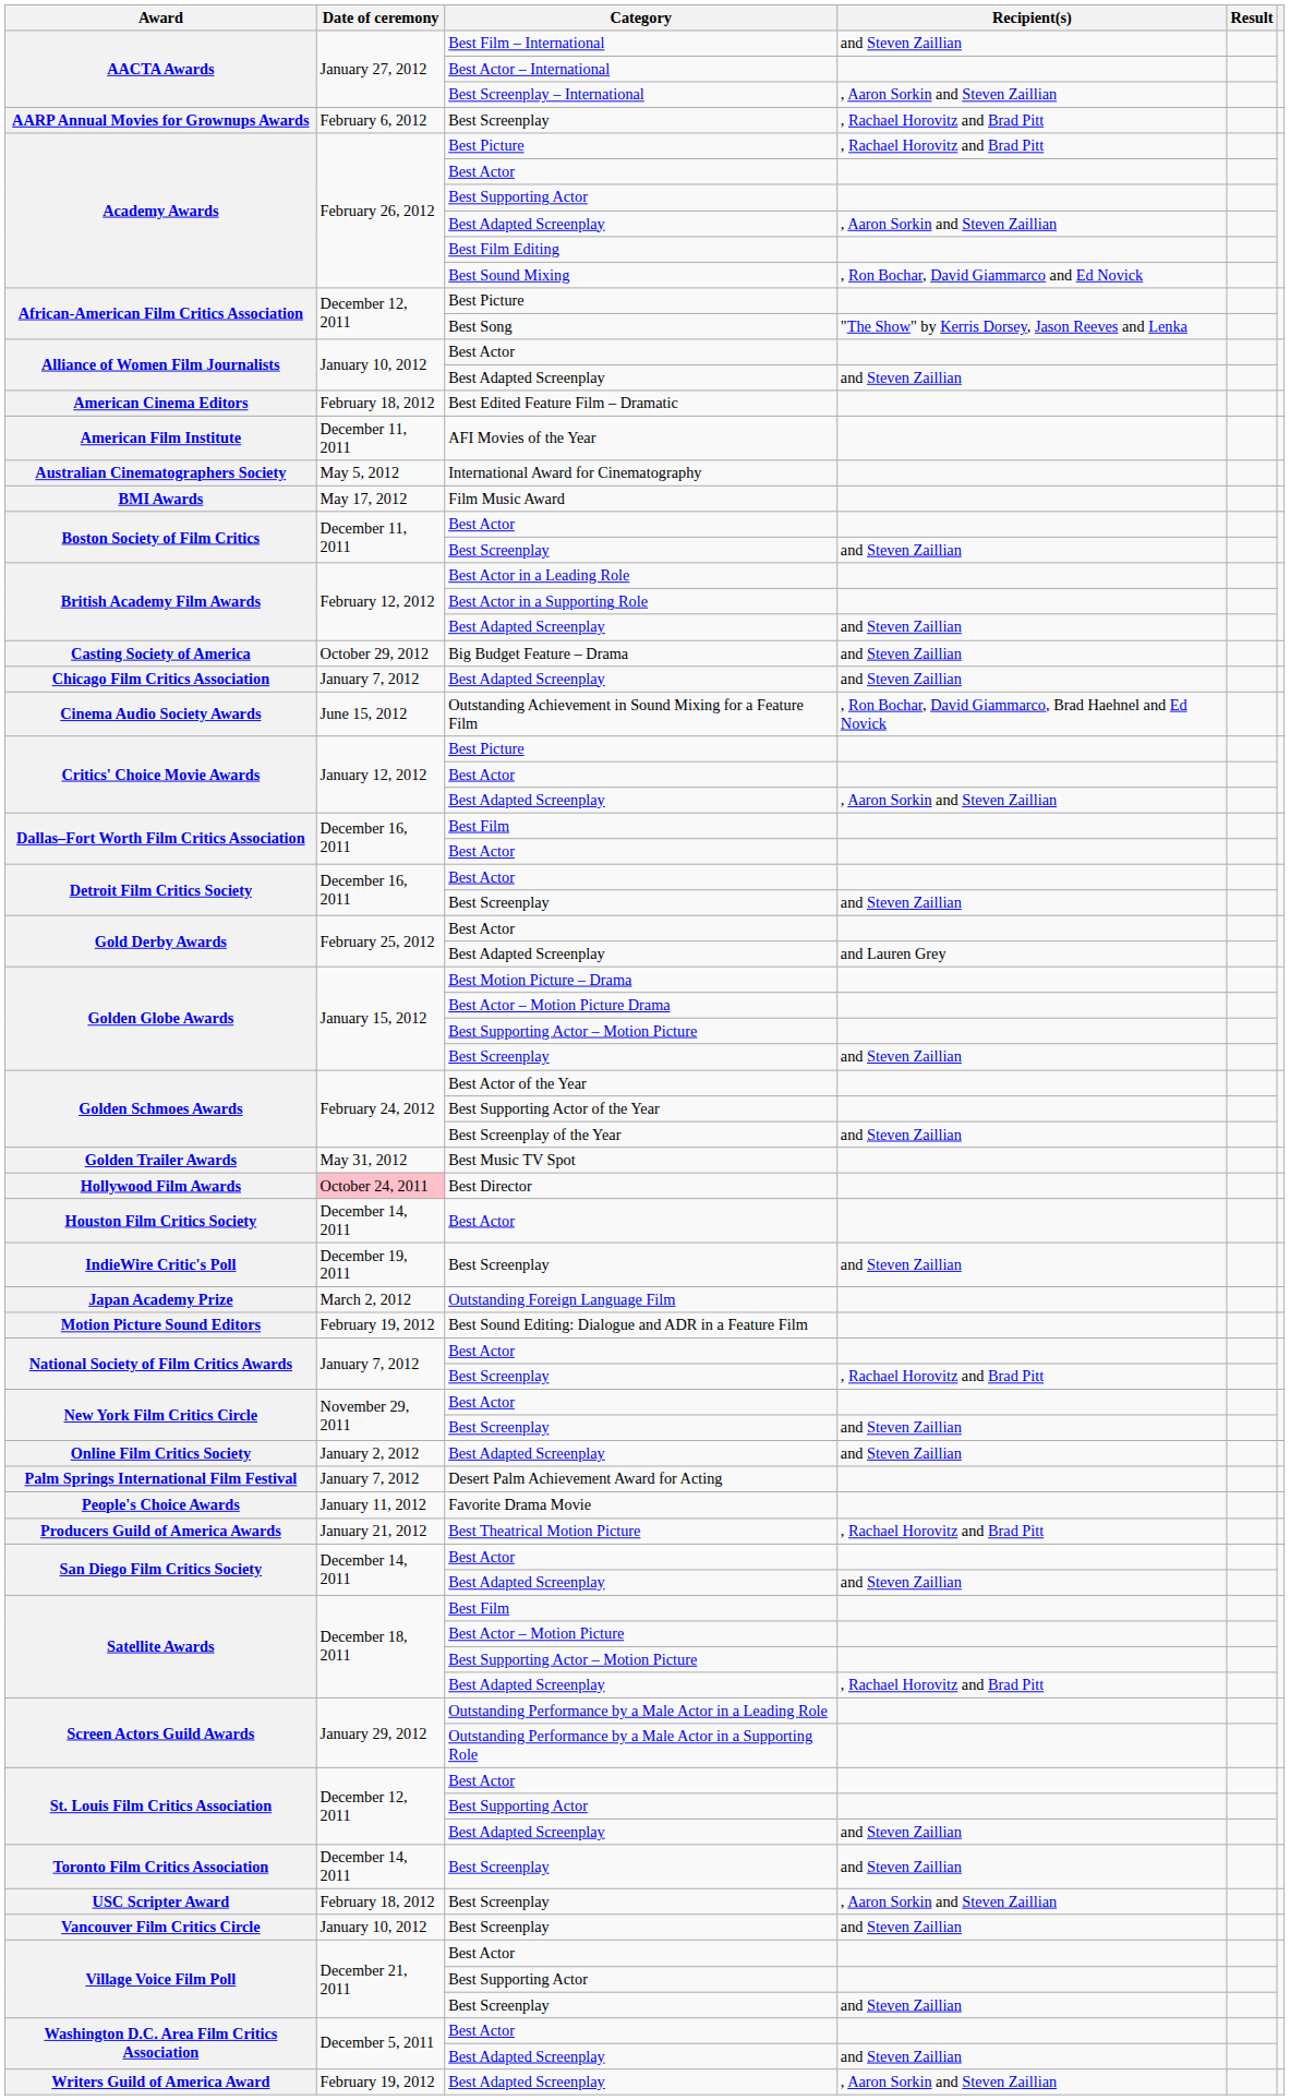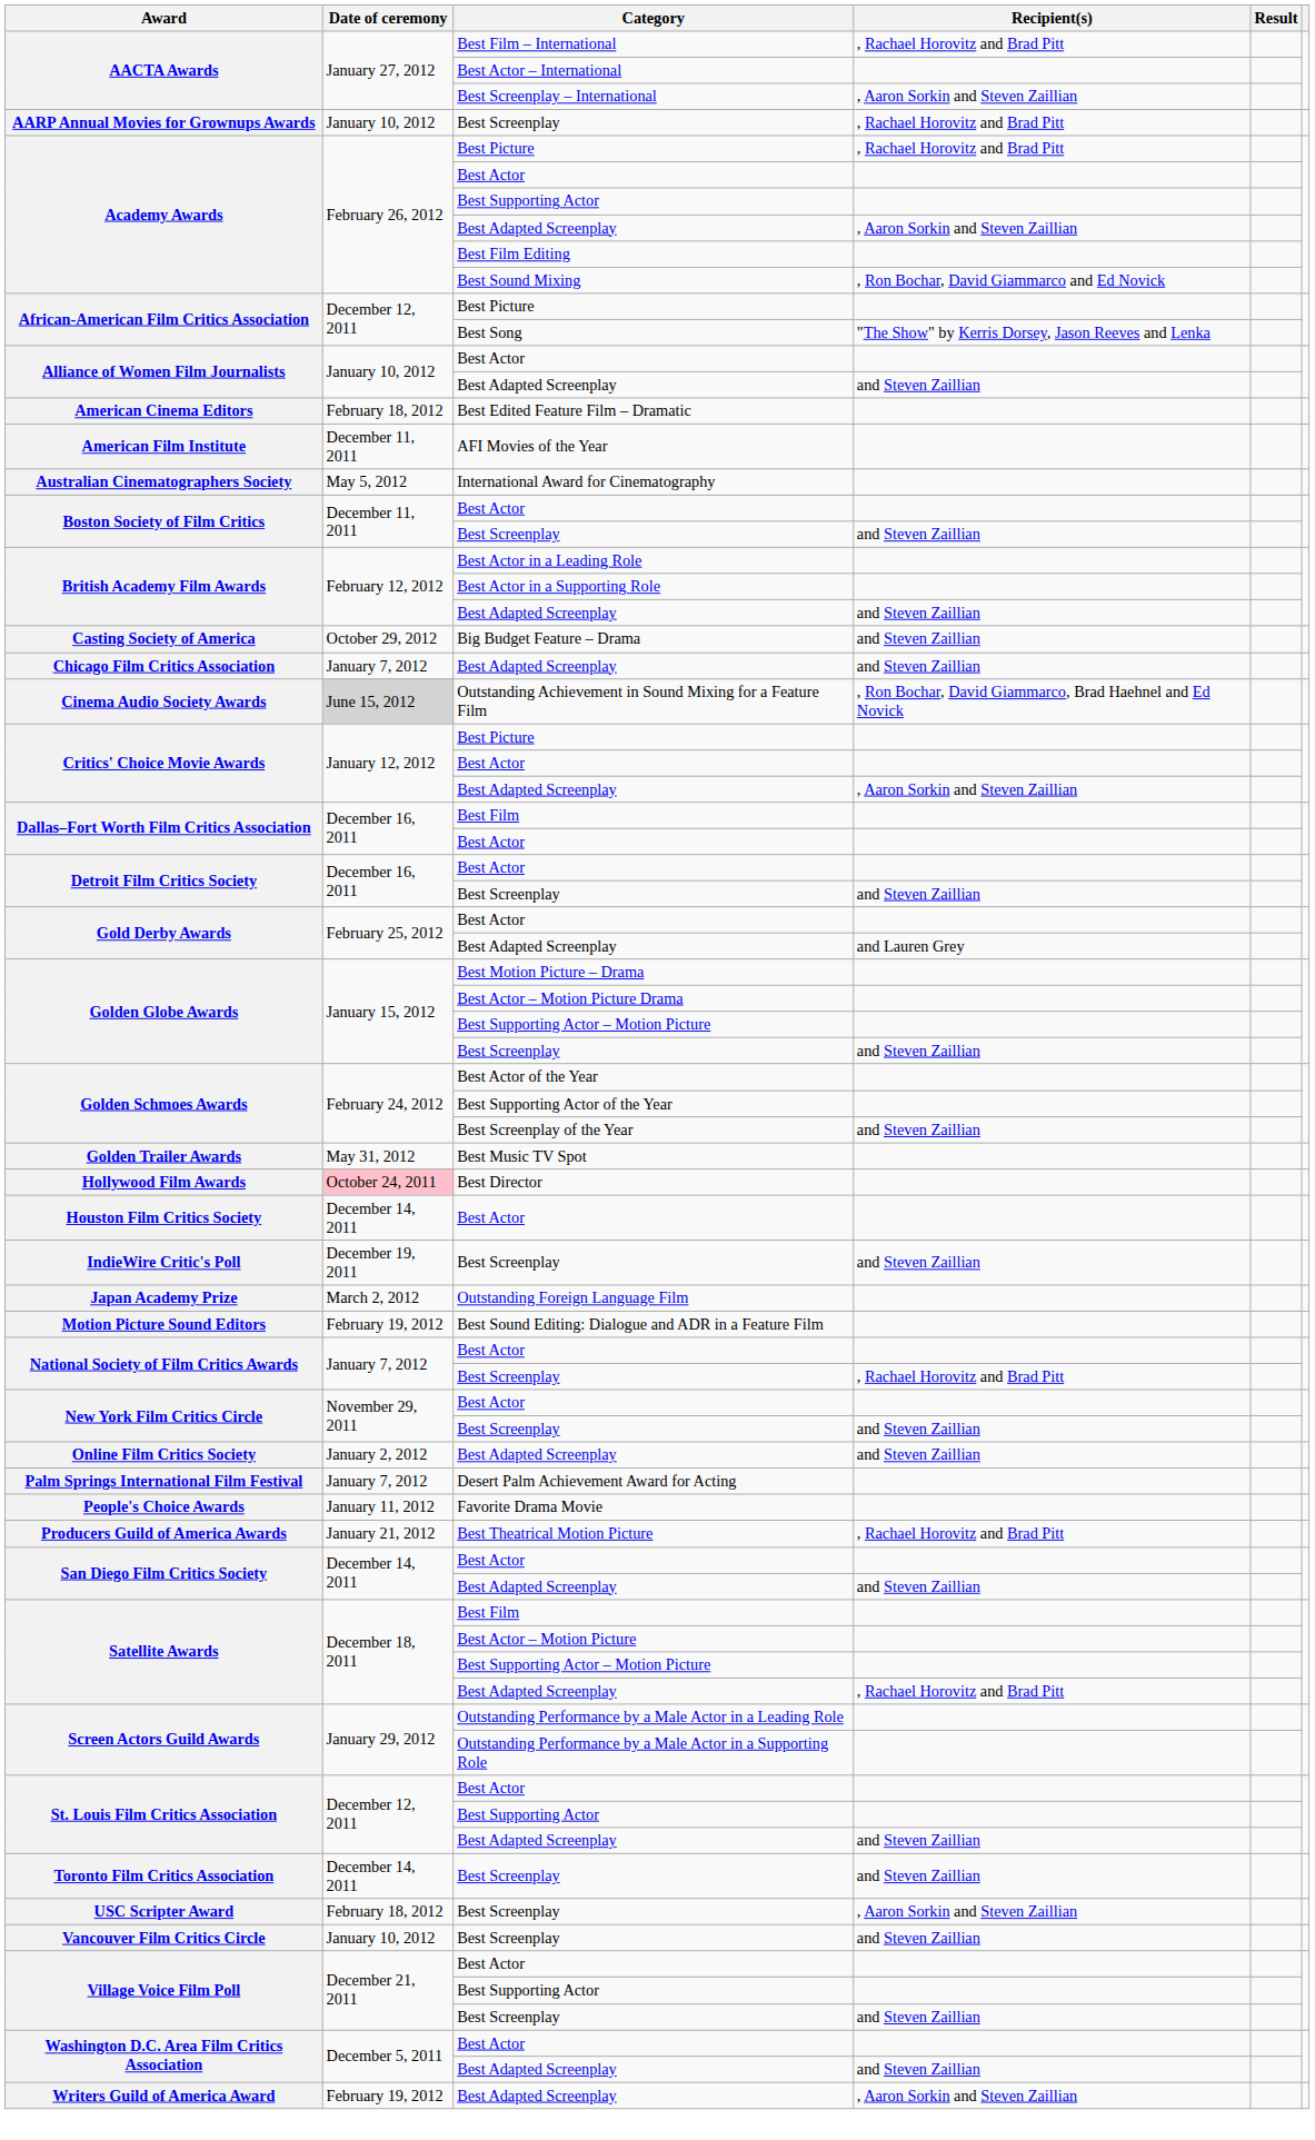AACTA Awards / Best Film – International | Recipient(s): and Steven Zaillian -> , Rachael Horovitz and Brad Pitt
AARP Annual Movies for Grownups Awards | Date of ceremony: February 6, 2012 -> January 10, 2012
- row: BMI Awards | May 17, 2012 | Film Music Award
Cinema Audio Society Awards | Date of ceremony: no background -> lightgrey background
